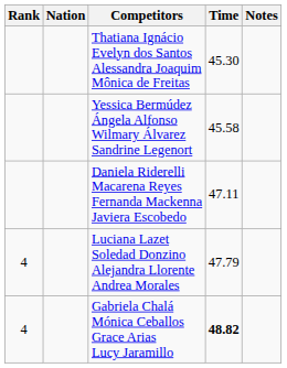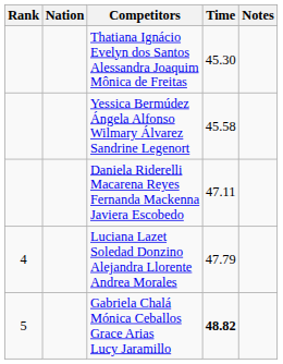Gabriela Chalá Mónica Ceballos Grace Arias Lucy Jaramillo | Rank: 4 -> 5
